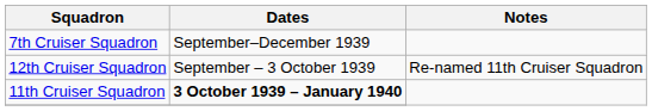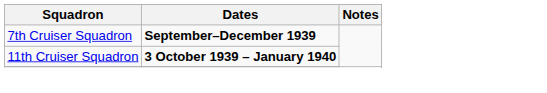7th Cruiser Squadron | Dates: normal -> bold
- row: 12th Cruiser Squadron | September – 3 October 1939 | Re-named 11th Cruiser Squadron
